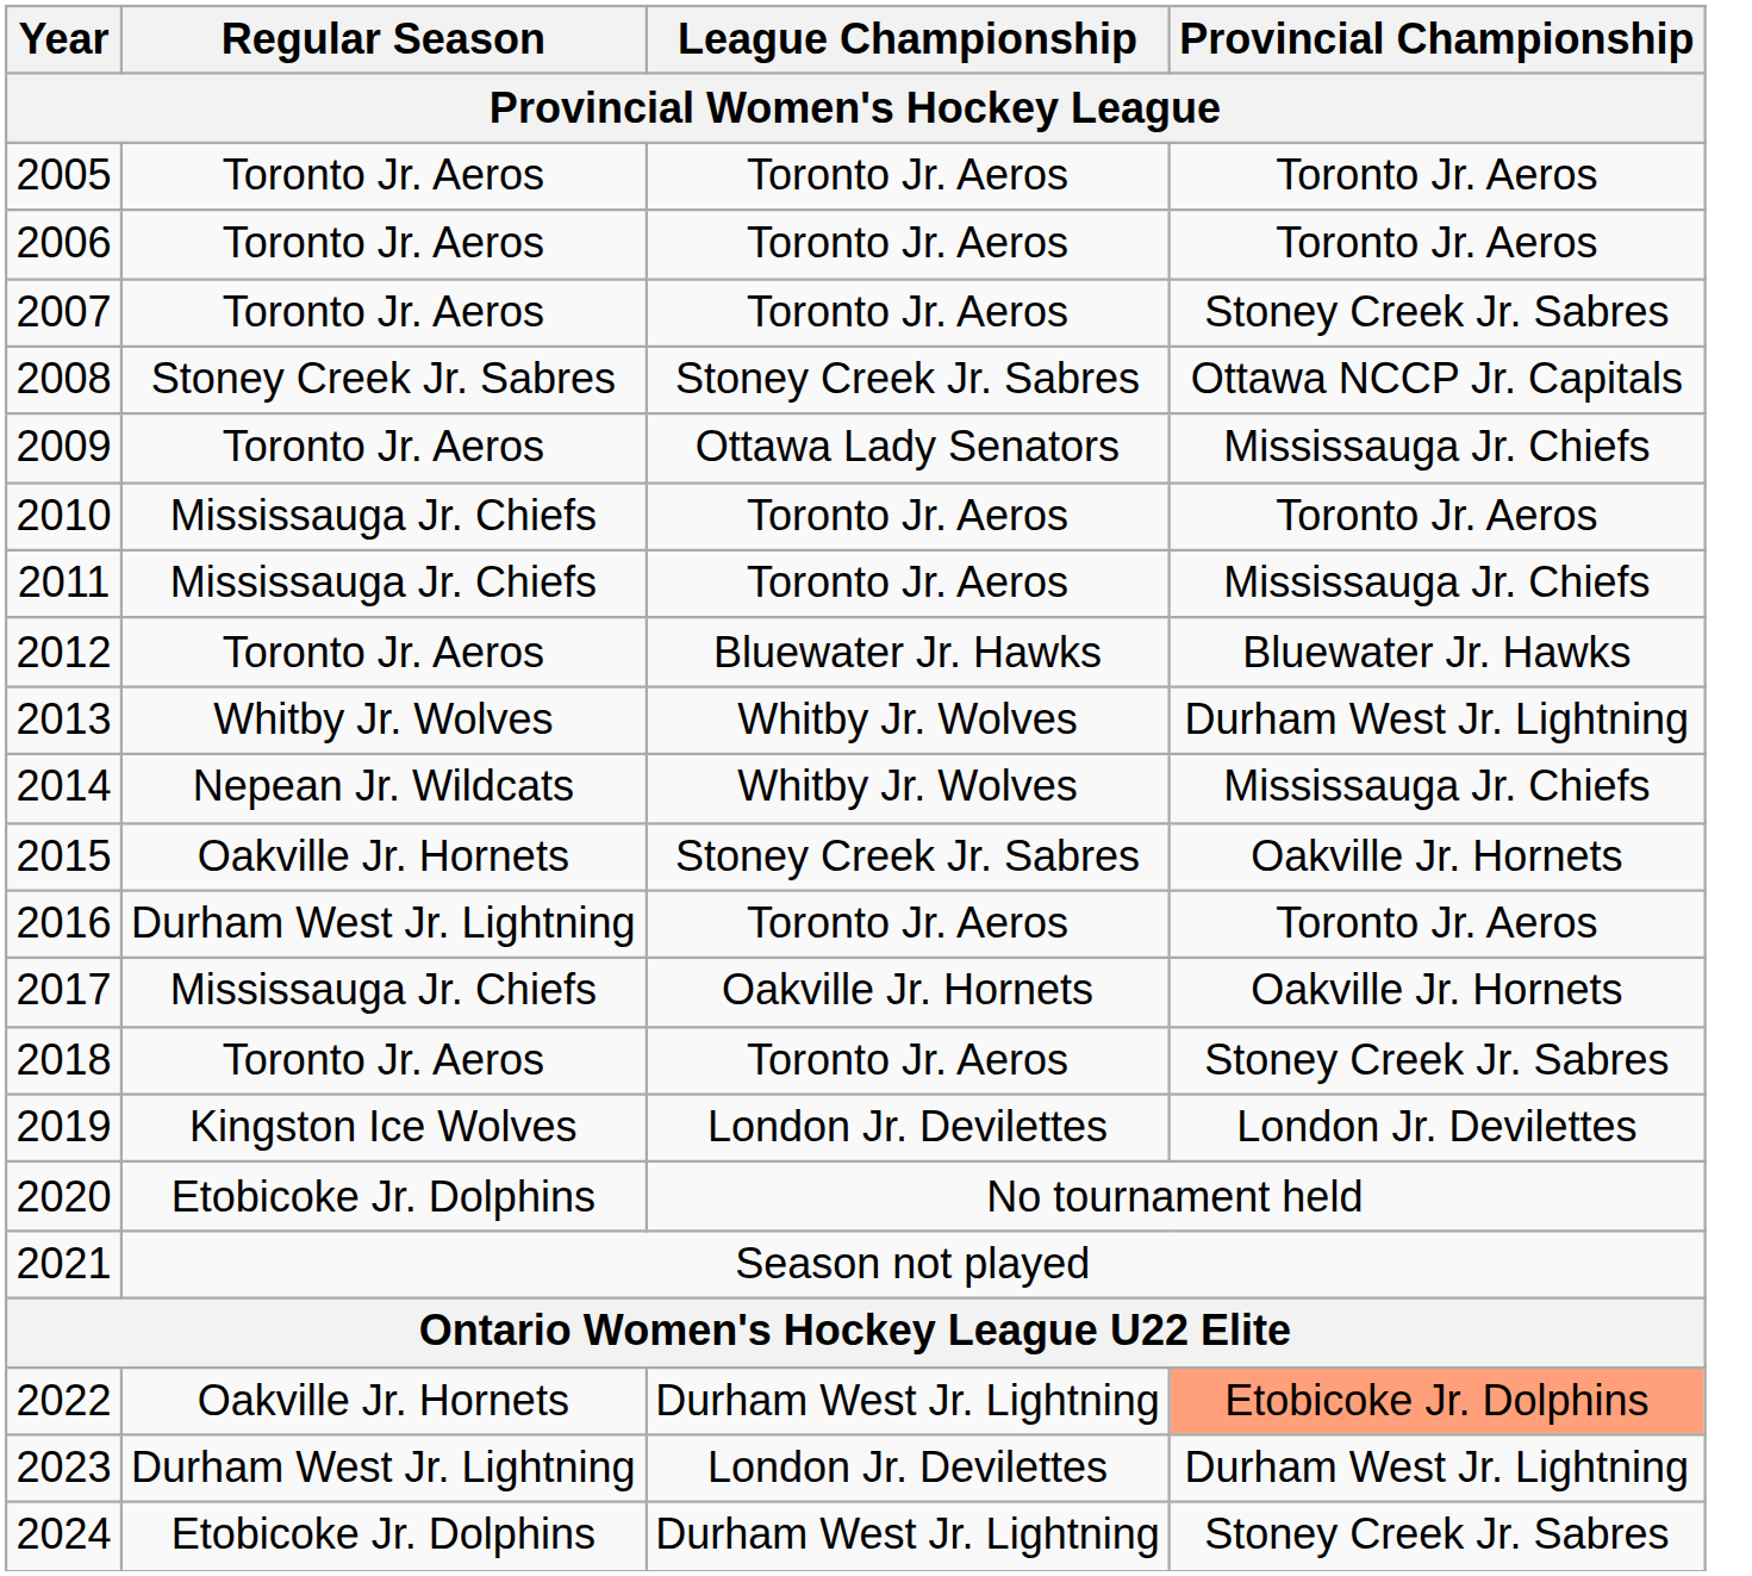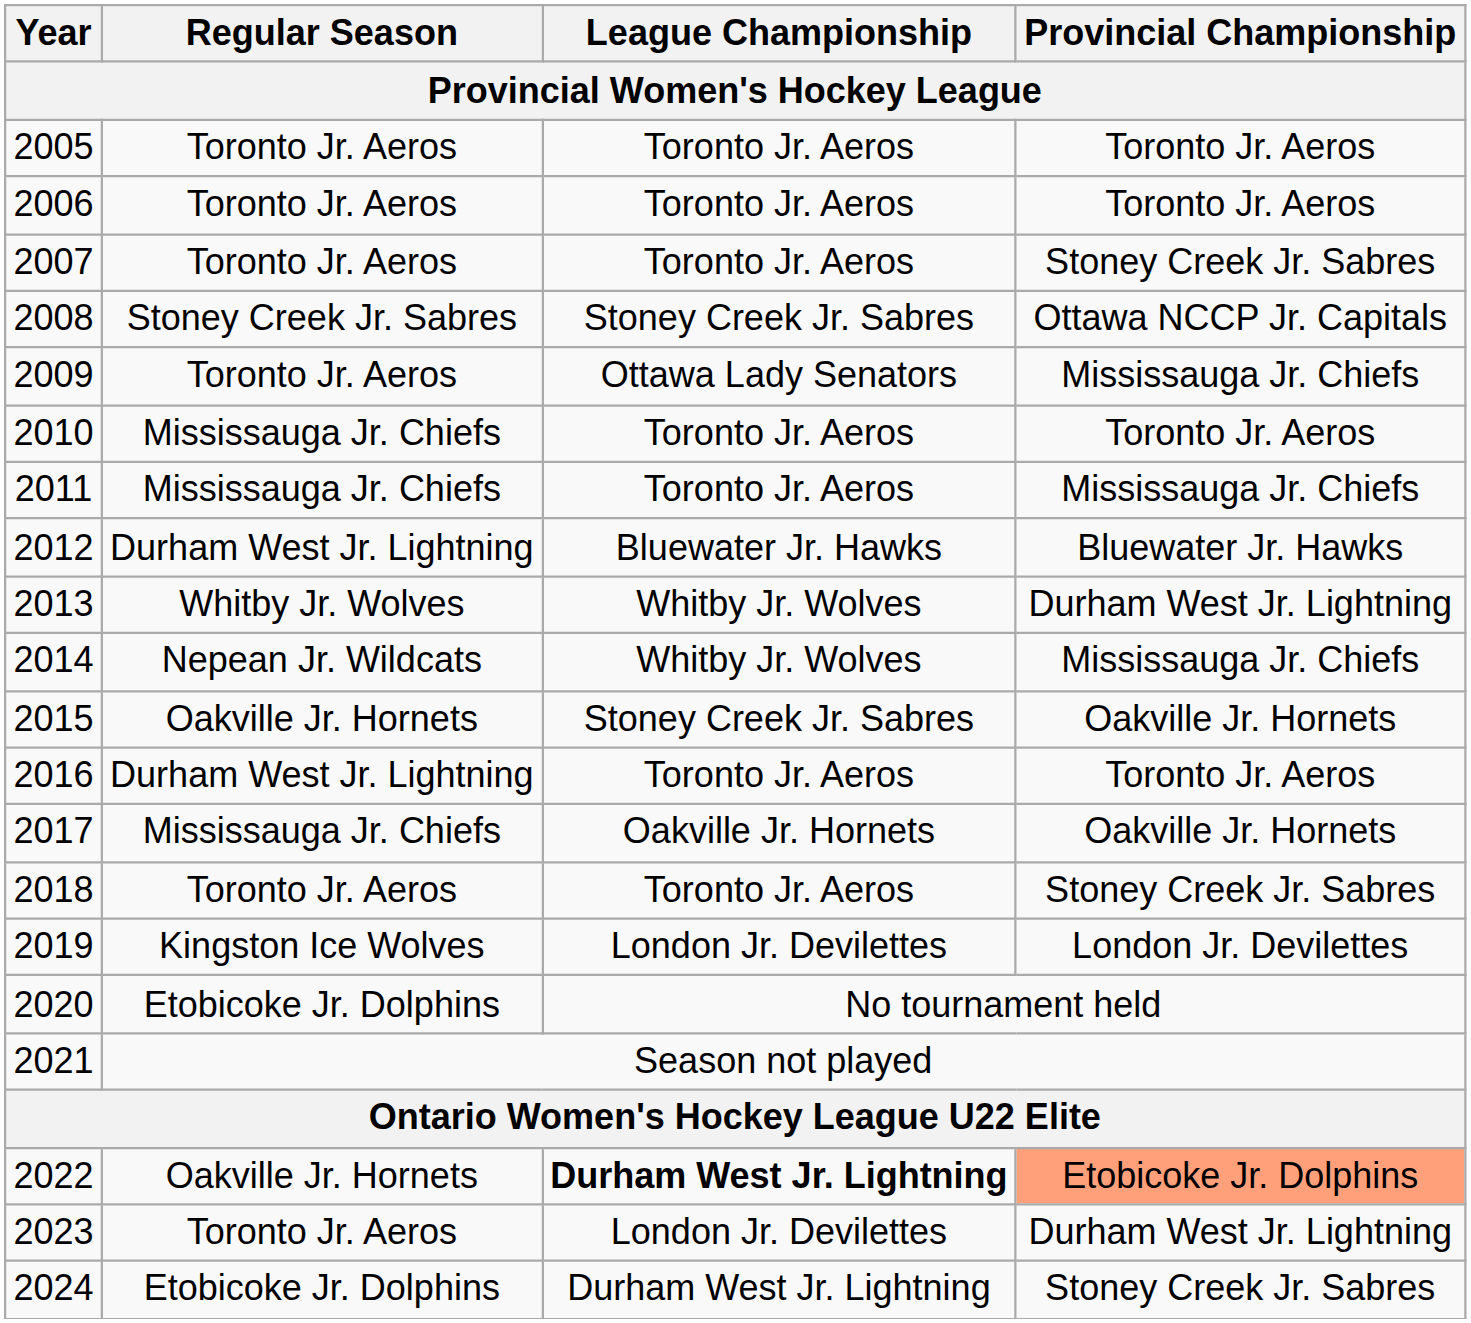2012 | Regular Season: Toronto Jr. Aeros -> Durham West Jr. Lightning
2022 | League Championship: normal -> bold
2023 | Regular Season: Durham West Jr. Lightning -> Toronto Jr. Aeros
